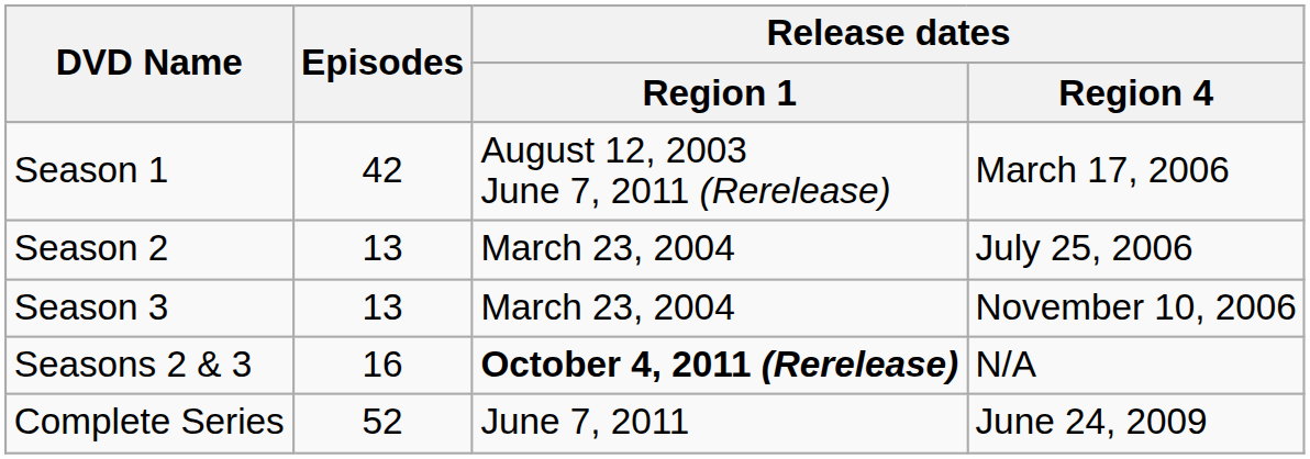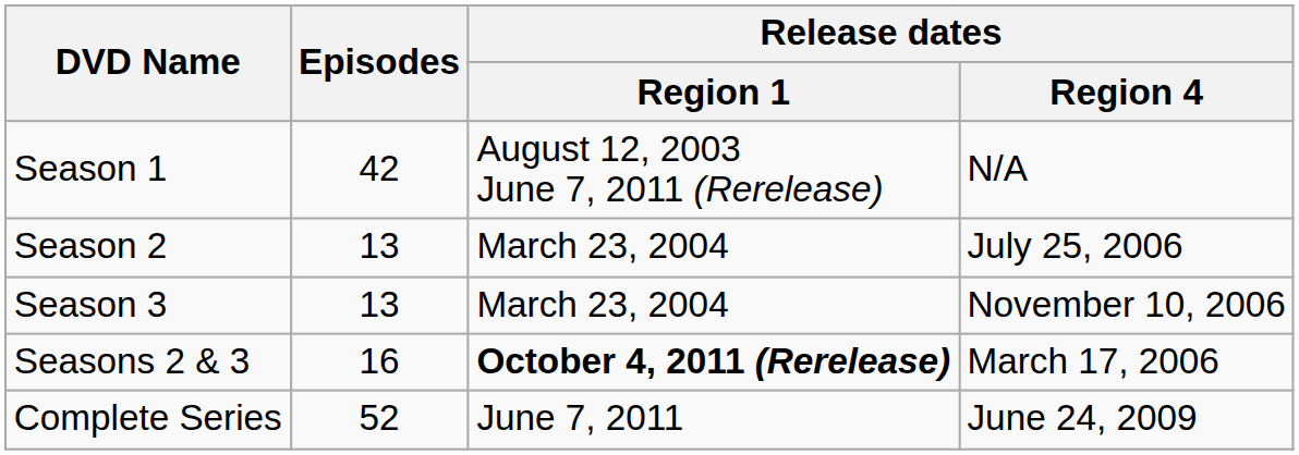Season 1 | Release dates / Region 4: March 17, 2006 -> N/A
Seasons 2 & 3 | Release dates / Region 4: N/A -> March 17, 2006
